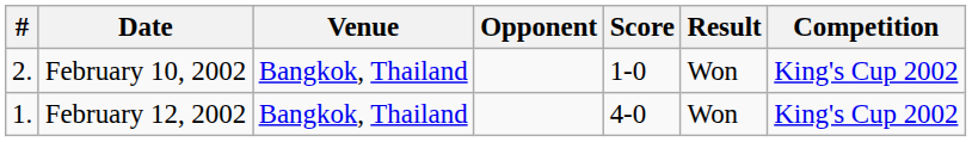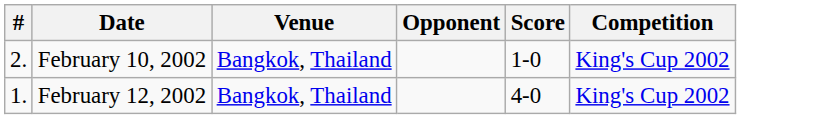- column: Result | Won | Won
